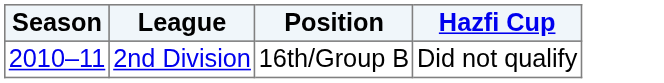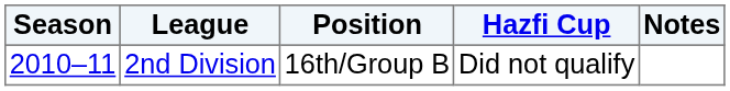+ column: Notes
